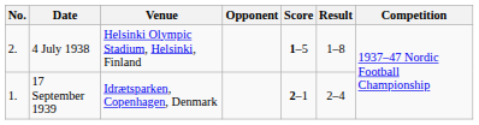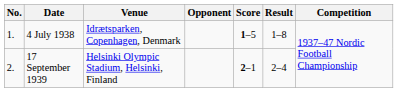4 July 1938 | No.: 2. -> 1.
4 July 1938 | Venue: Helsinki Olympic Stadium, Helsinki, Finland -> Idrætsparken, Copenhagen, Denmark
17 September 1939 | No.: 1. -> 2.
17 September 1939 | Venue: Idrætsparken, Copenhagen, Denmark -> Helsinki Olympic Stadium, Helsinki, Finland
